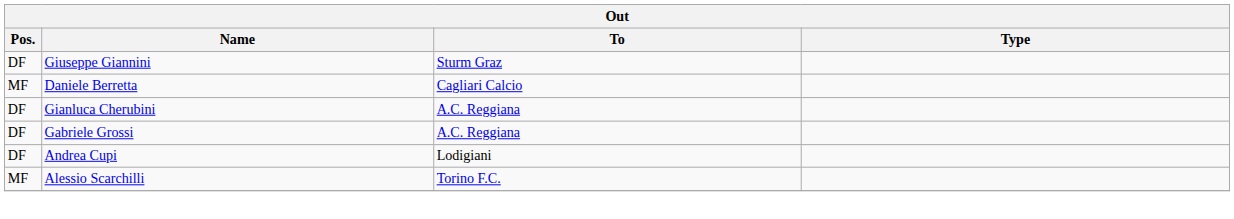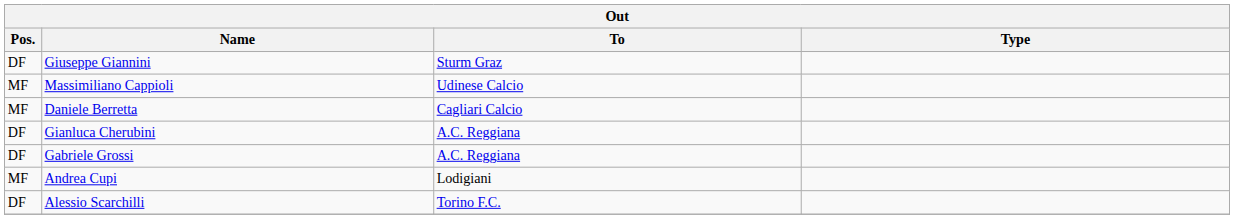+ row: MF | Massimiliano Cappioli | Udinese Calcio
Andrea Cupi | Pos.: DF -> MF
Alessio Scarchilli | Pos.: MF -> DF
